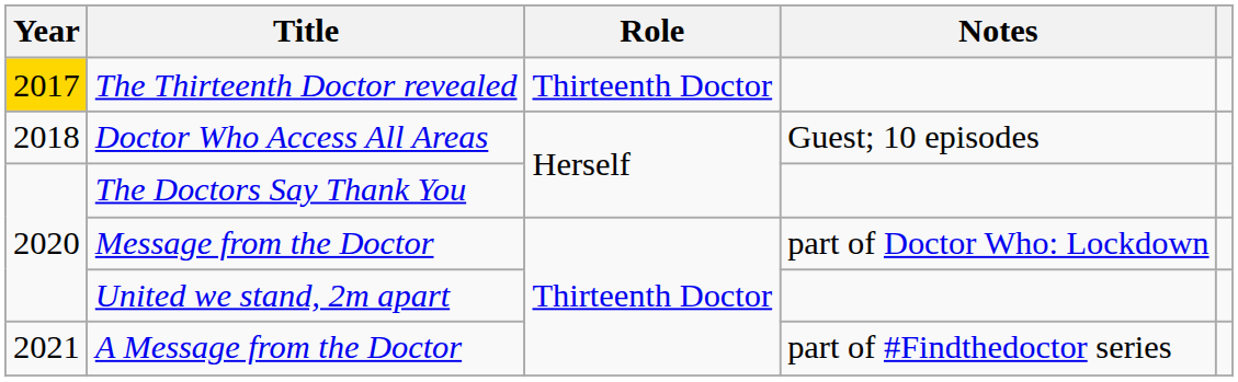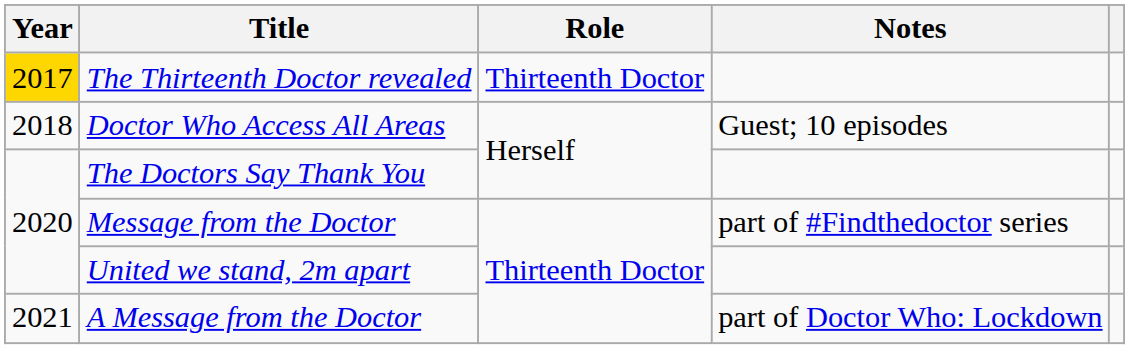Message from the Doctor | Notes: part of Doctor Who: Lockdown -> part of #Findthedoctor series
A Message from the Doctor | Notes: part of #Findthedoctor series -> part of Doctor Who: Lockdown
